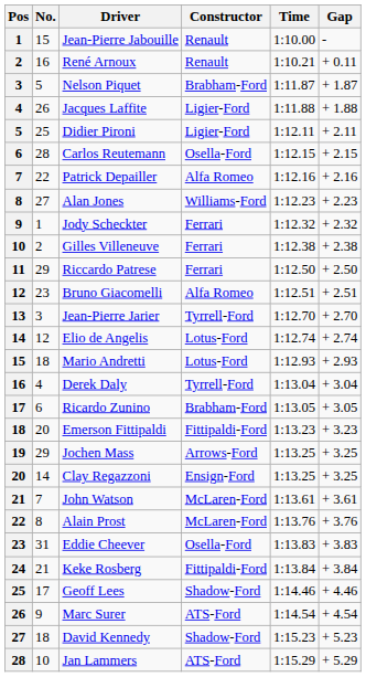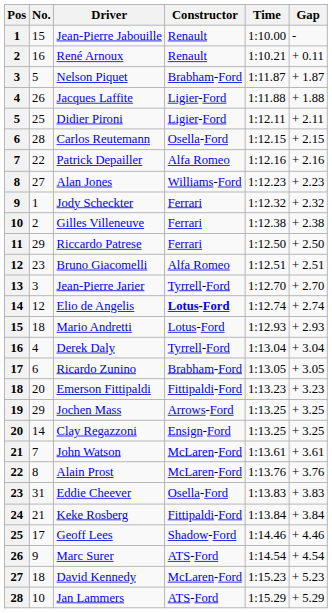Elio de Angelis | Constructor: normal -> bold
David Kennedy | Constructor: Shadow-Ford -> McLaren-Ford
